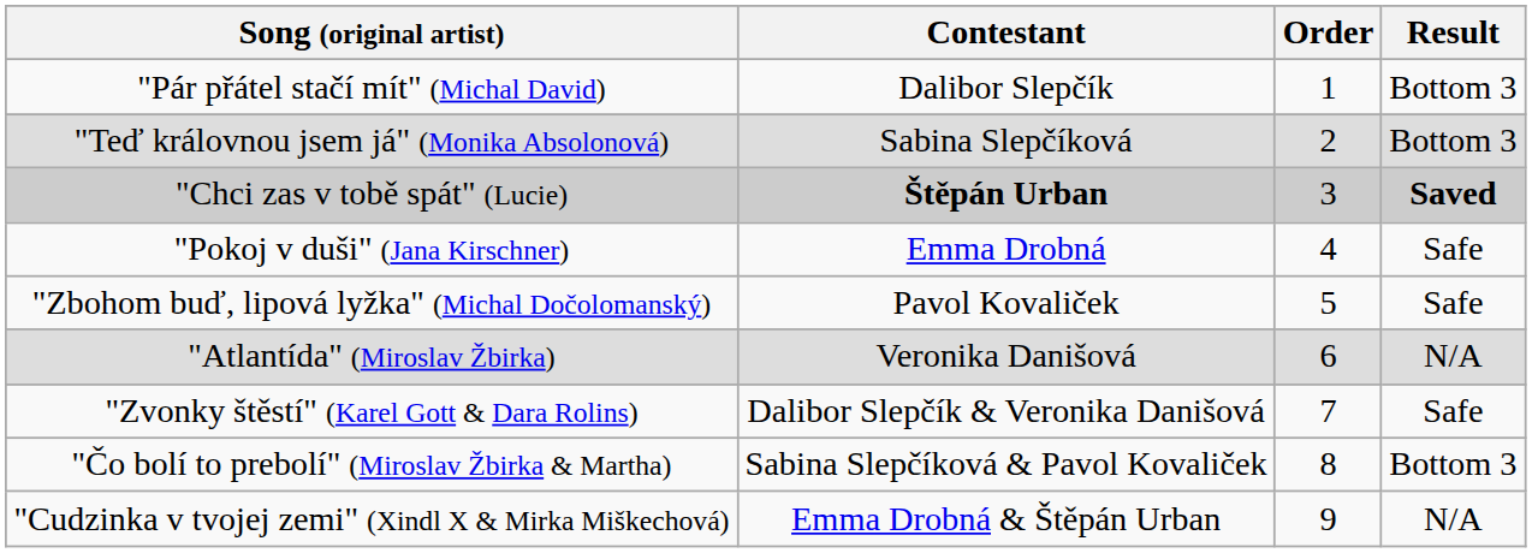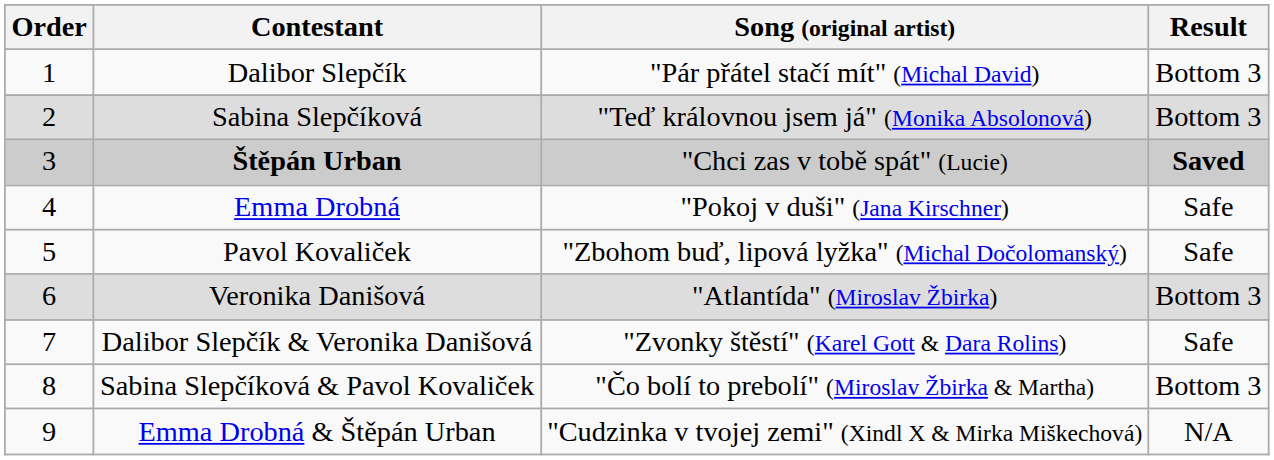columns swapped: Order <-> Song (original artist)
Veronika Danišová | Result: N/A -> Bottom 3
